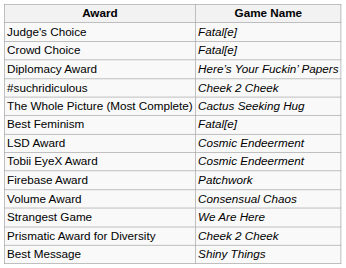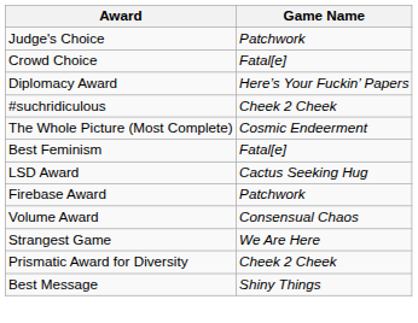Judge's Choice | Game Name: Fatal[e] -> Patchwork
The Whole Picture (Most Complete) | Game Name: Cactus Seeking Hug -> Cosmic Endeerment
LSD Award | Game Name: Cosmic Endeerment -> Cactus Seeking Hug
- row: Tobii EyeX Award | Cosmic Endeerment
